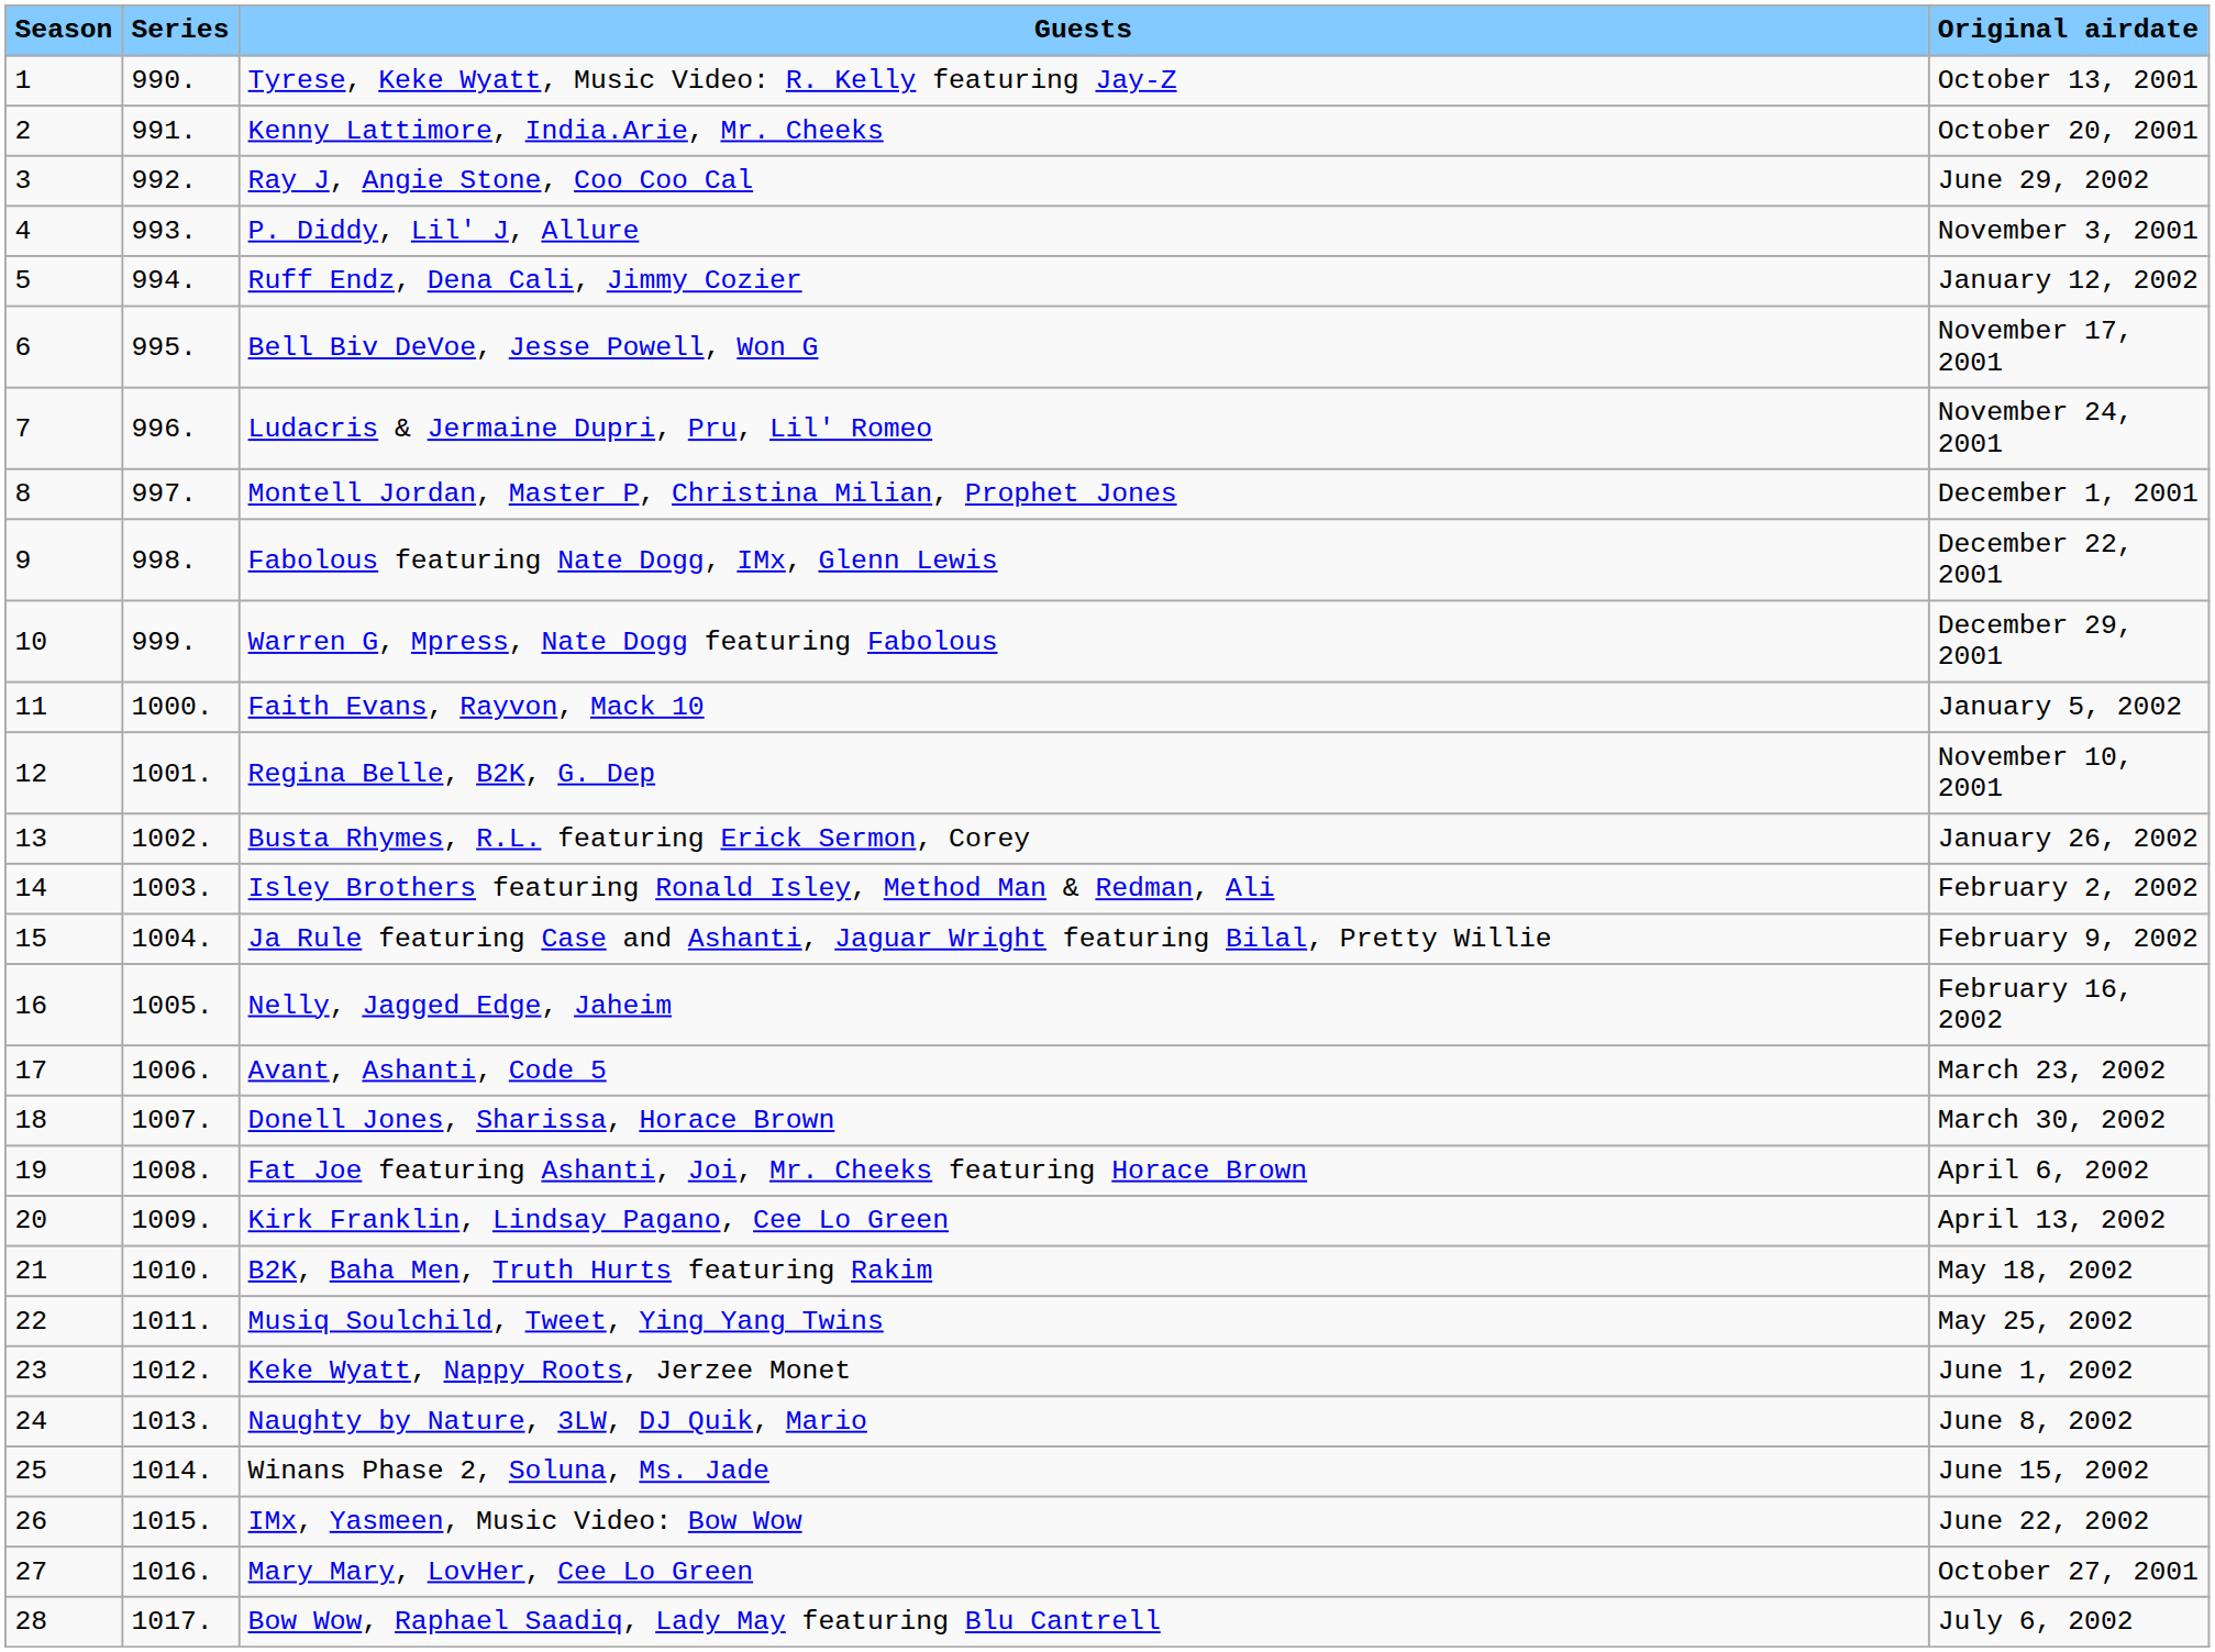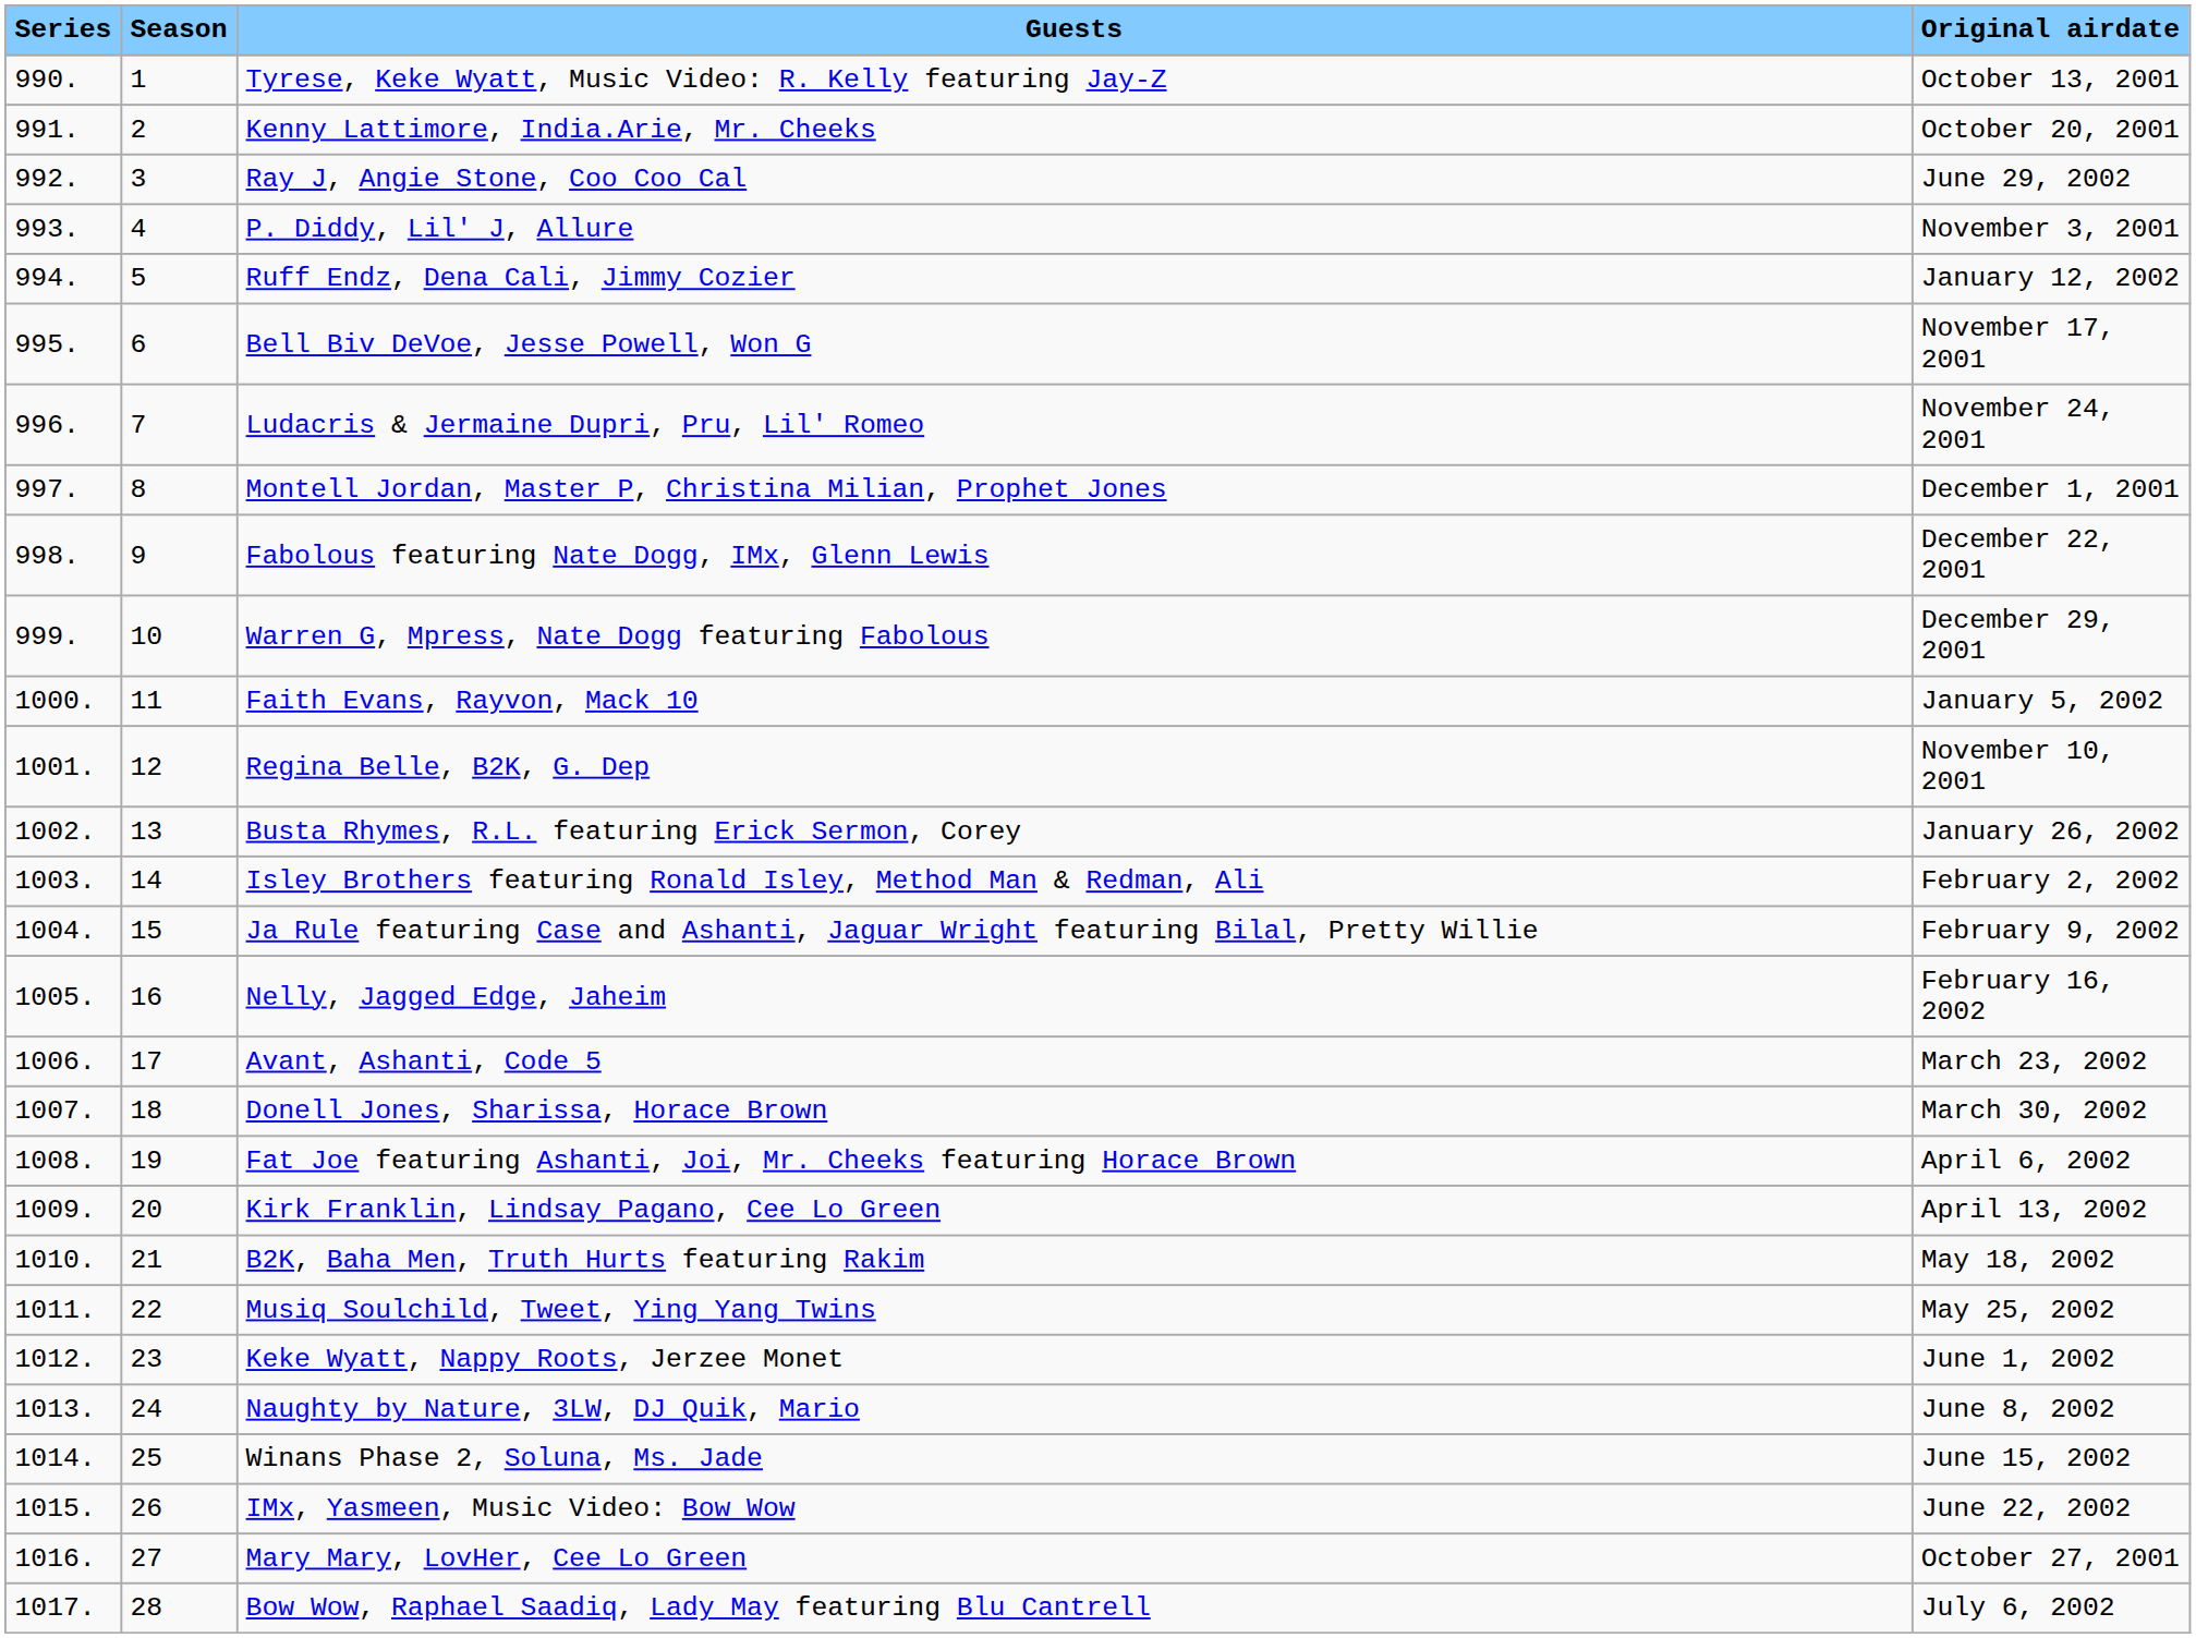columns swapped: Season <-> Series
